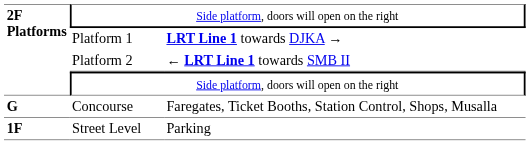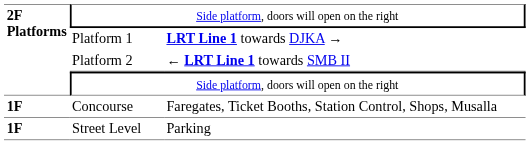Concourse | column 1: G -> 1F
